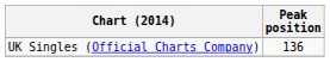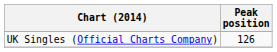UK Singles (Official Charts Company) | Peak position: 136 -> 126
